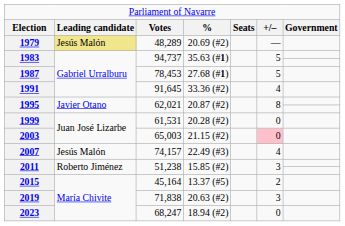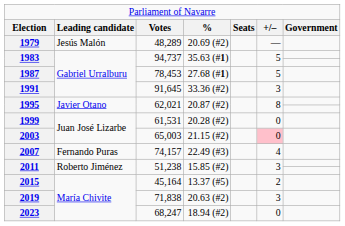1979 | column 2: khaki background -> no background
1991 | column 6: 4 -> 3
2007 | column 2: Jesús Malón -> Fernando Puras
